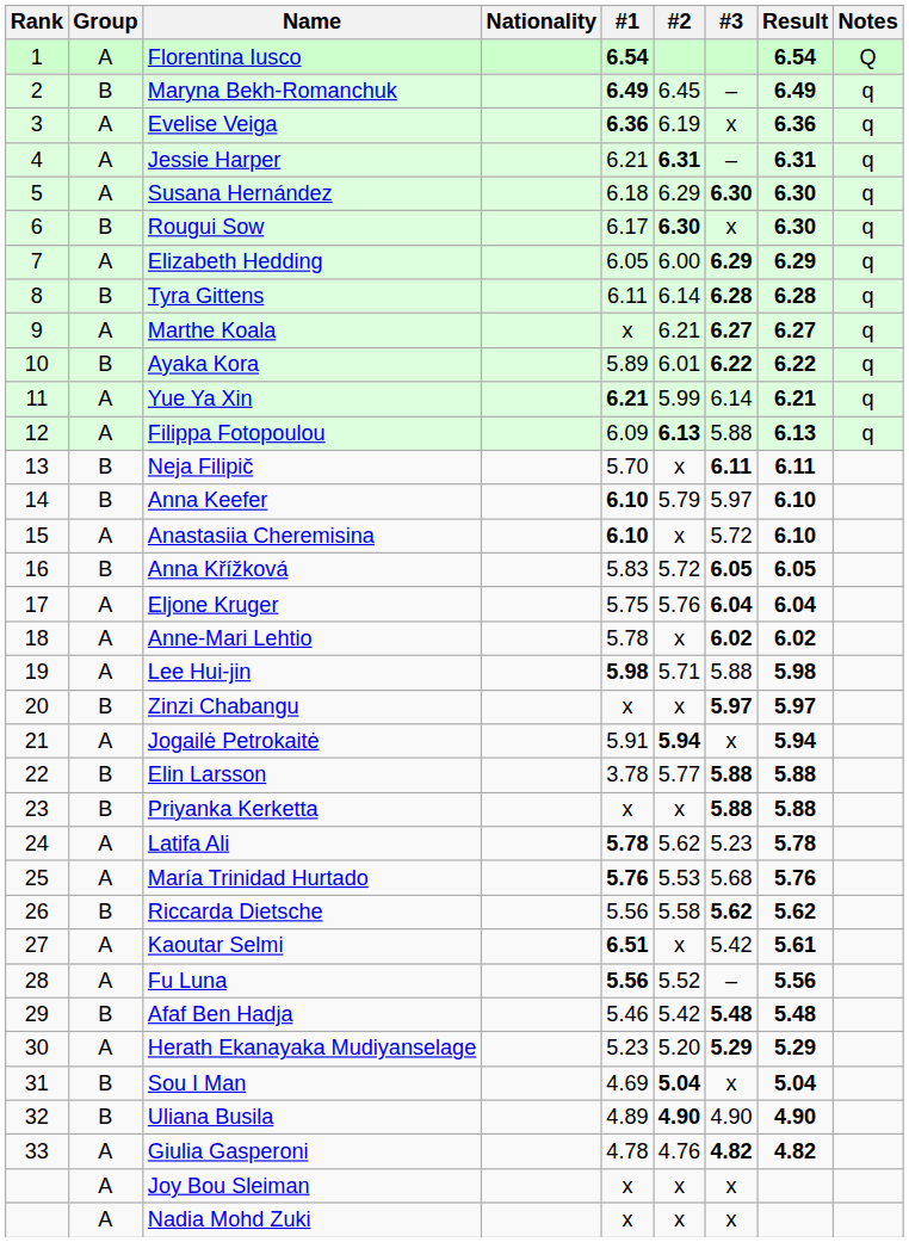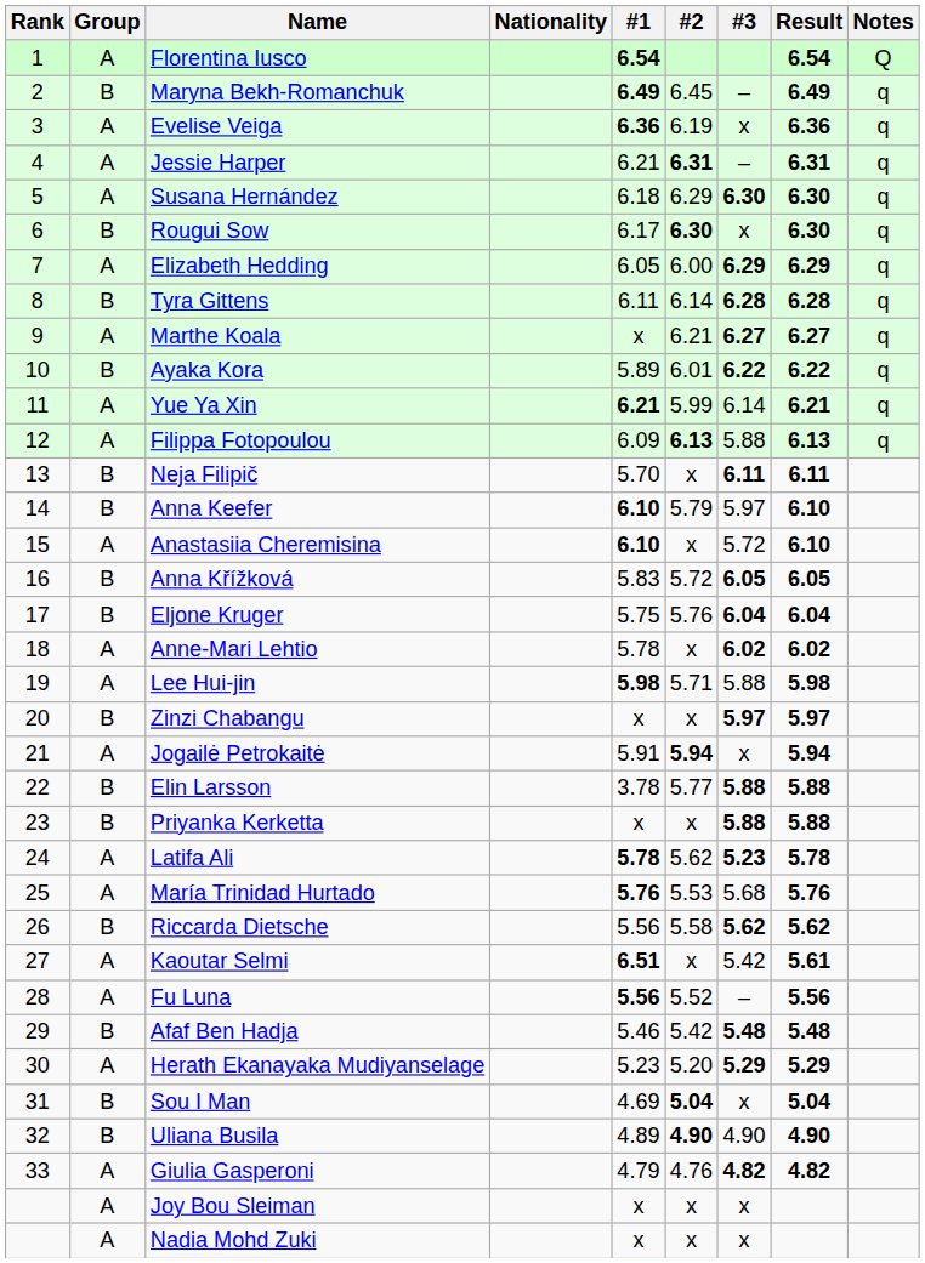Eljone Kruger | Group: A -> B
Latifa Ali | #3: normal -> bold
Giulia Gasperoni | #1: 4.78 -> 4.79
